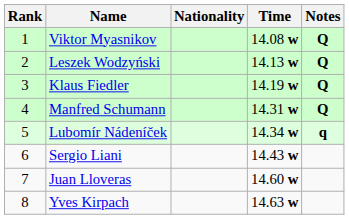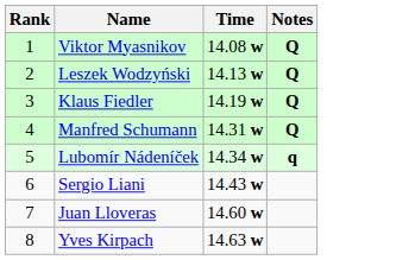- column: Nationality
